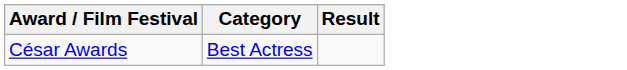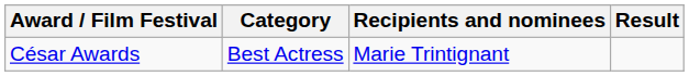+ column: Recipients and nominees | Marie Trintignant
